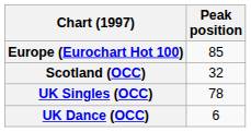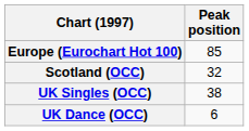UK Singles (OCC) | Peak position: 78 -> 38
